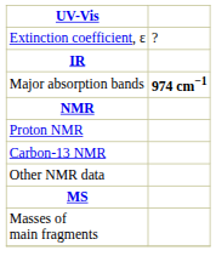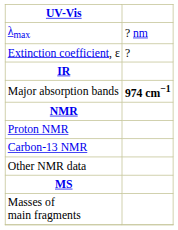+ row: λmax | ? nm
